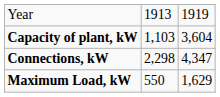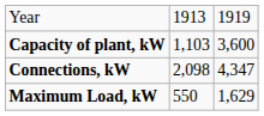Capacity of plant, kW | column 3: 3,604 -> 3,600
Connections, kW | column 2: 2,298 -> 2,098
